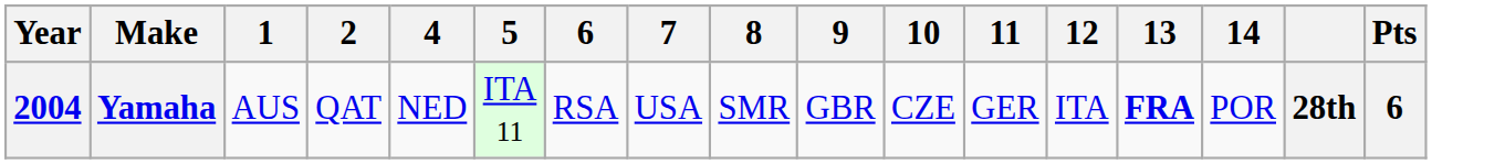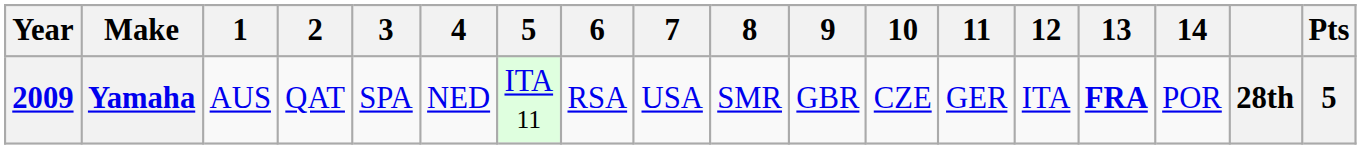+ column: 3 | SPA
Yamaha | Year: 2004 -> 2009
Yamaha | Pts: 6 -> 5
